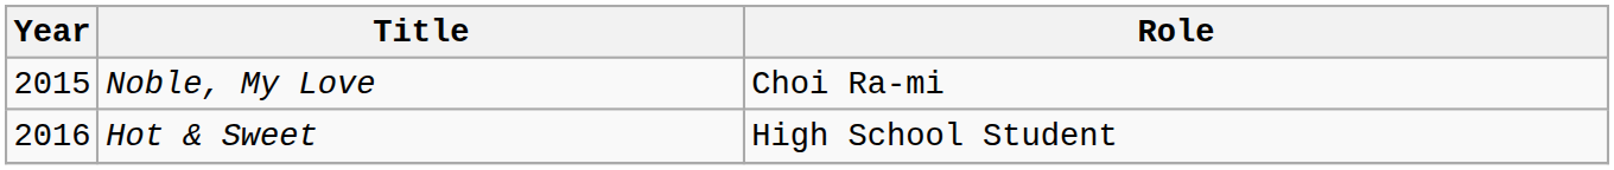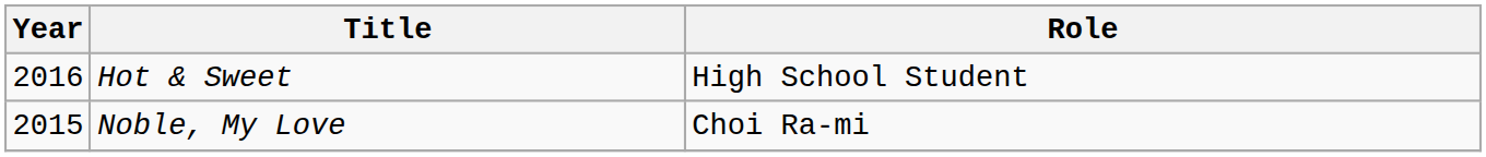rows swapped: Noble, My Love <-> Hot & Sweet
